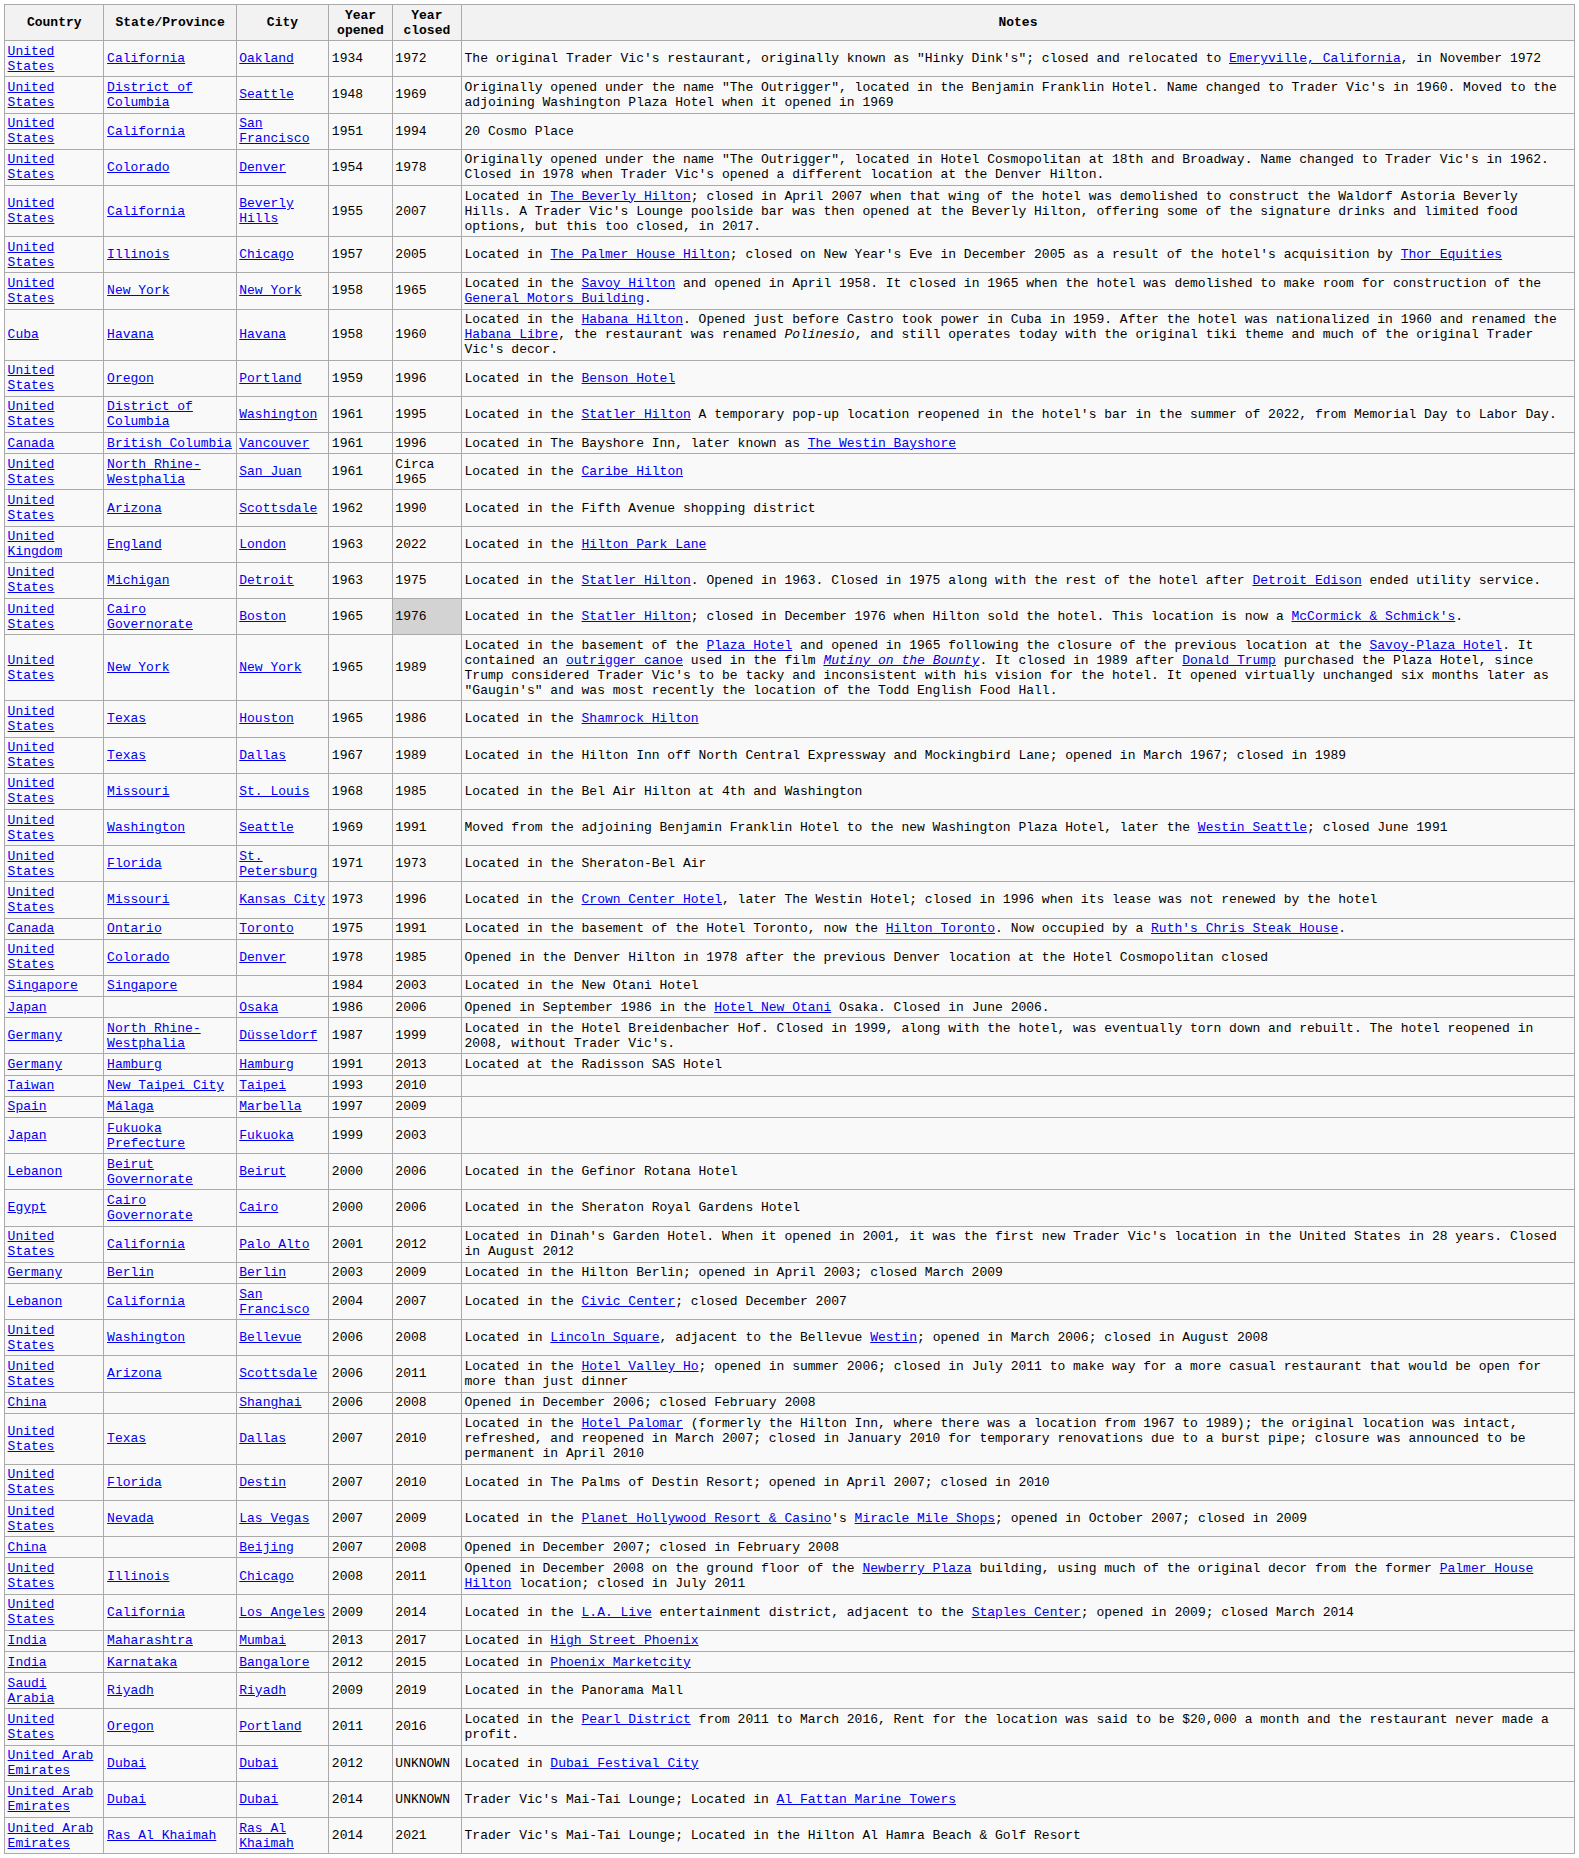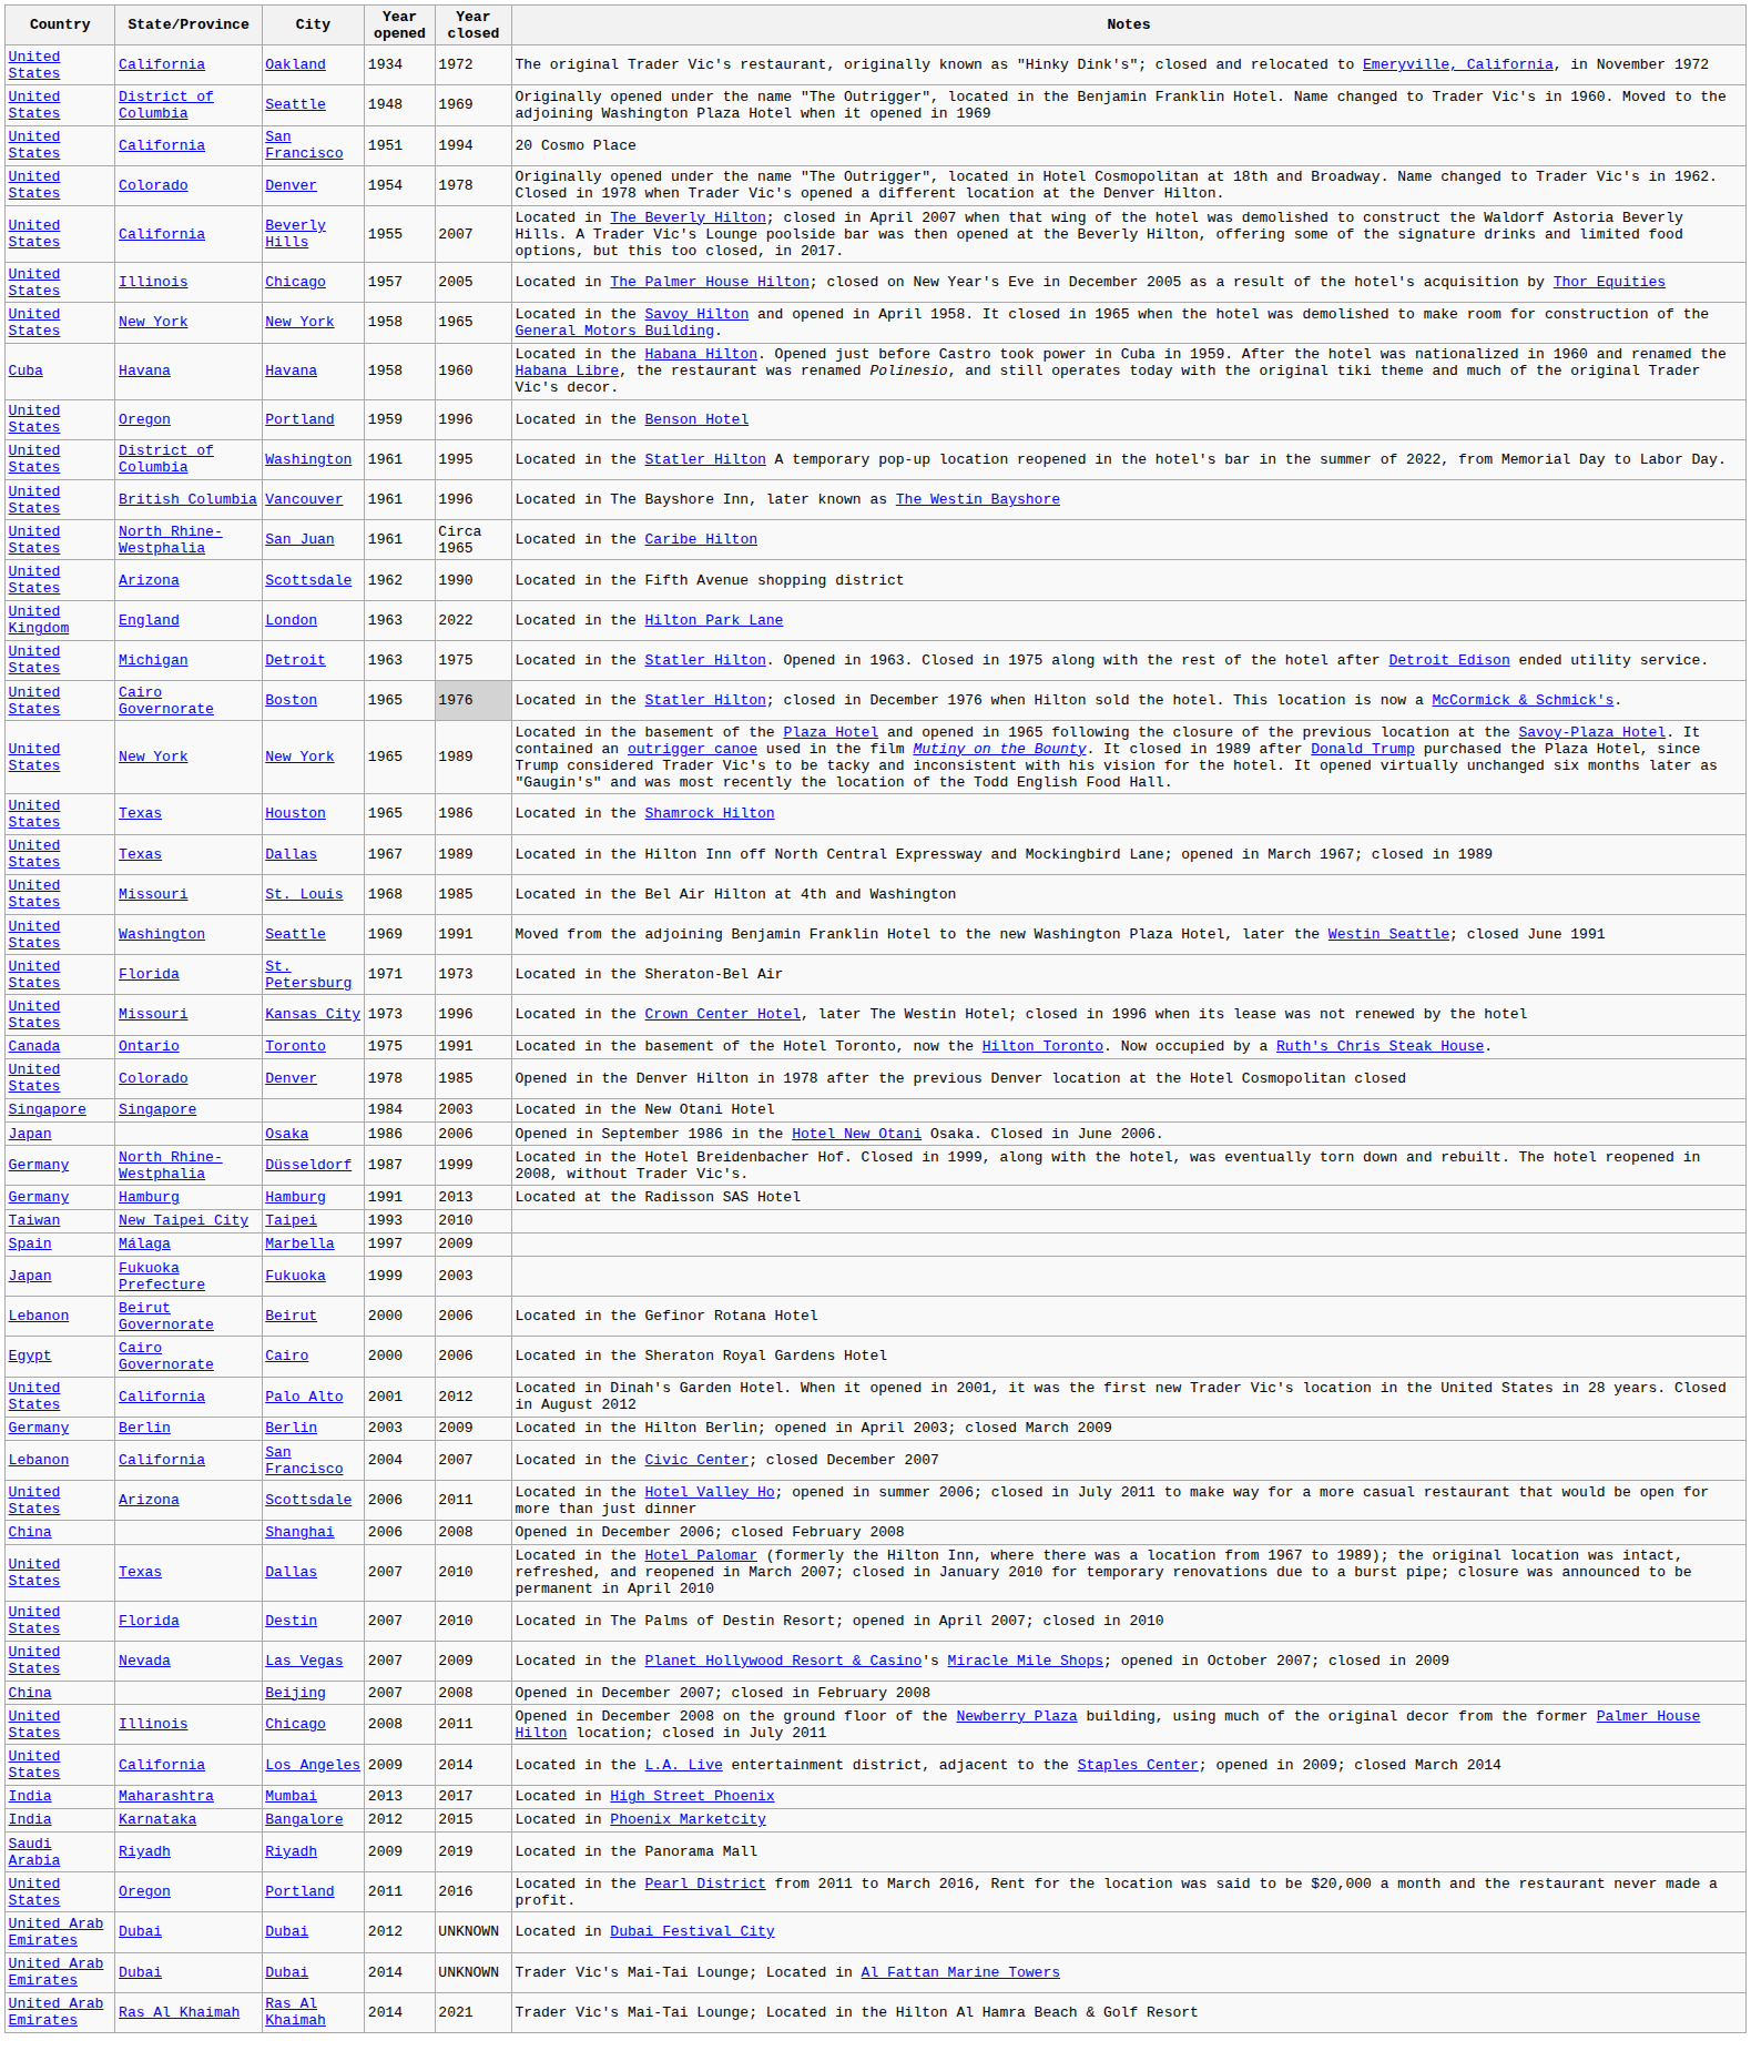Vancouver | Country: Canada -> United States
- row: United States | Washington | Bellevue | 2006 | 2008 | Located in Lincoln Square, adjacent to the Bellevue Westin; opened in March 2006; closed in August 2008
